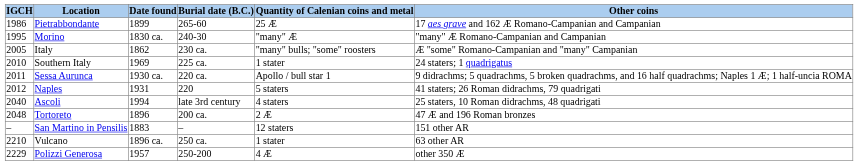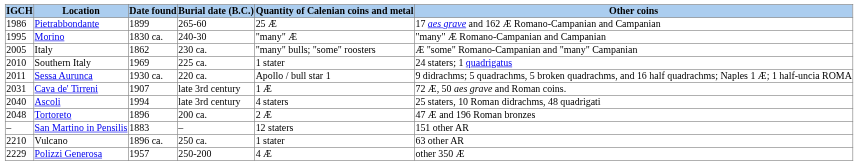- row: 2012 | Naples | 1931 | 220 | 5 staters | 41 staters; 26 Roman didrachms, 79 quadrigati
+ row: 2031 | Cava de' Tirreni | 1907 | late 3rd century | 1 Æ | 72 Æ, 50 aes grave and Roman coins.
